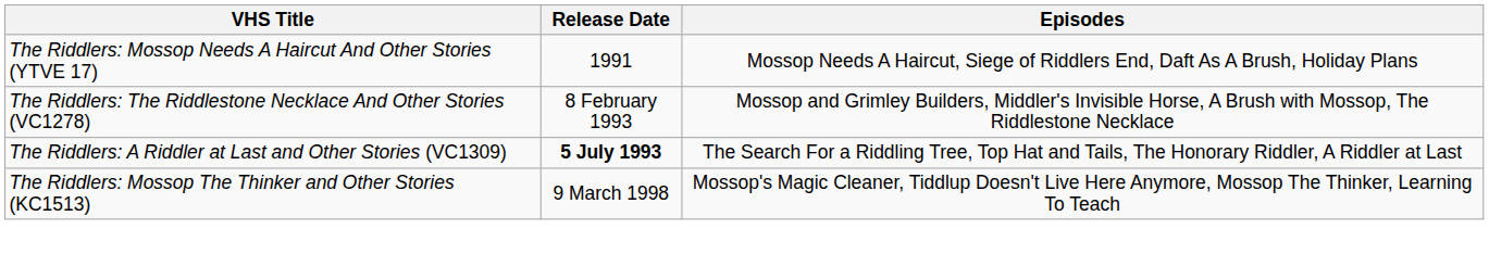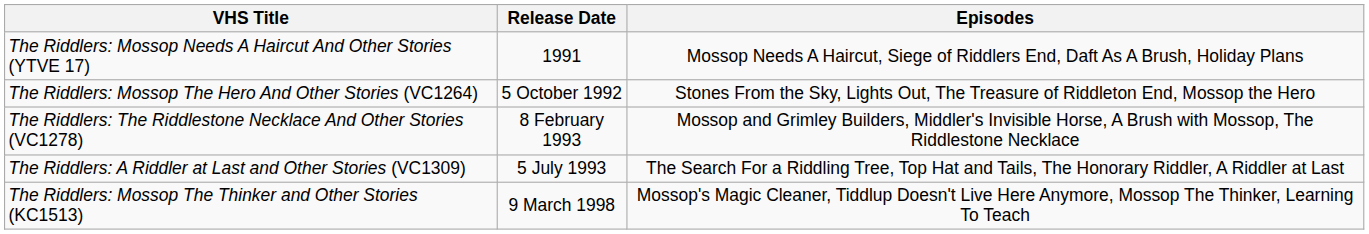+ row: The Riddlers: Mossop The Hero And Other Stories (VC1264) | 5 October 1992 | Stones From the Sky, Lights Out, The Treasure of Riddleton End, Mossop the Hero
The Riddlers: A Riddler at Last and Other Stories (VC1309) | Release Date: bold -> normal
